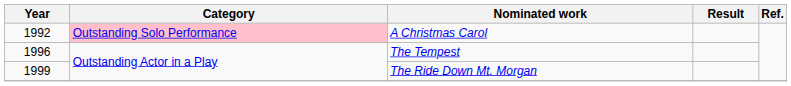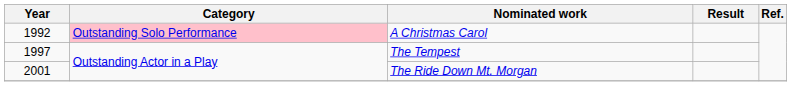The Tempest | Year: 1996 -> 1997
The Ride Down Mt. Morgan | Year: 1999 -> 2001
